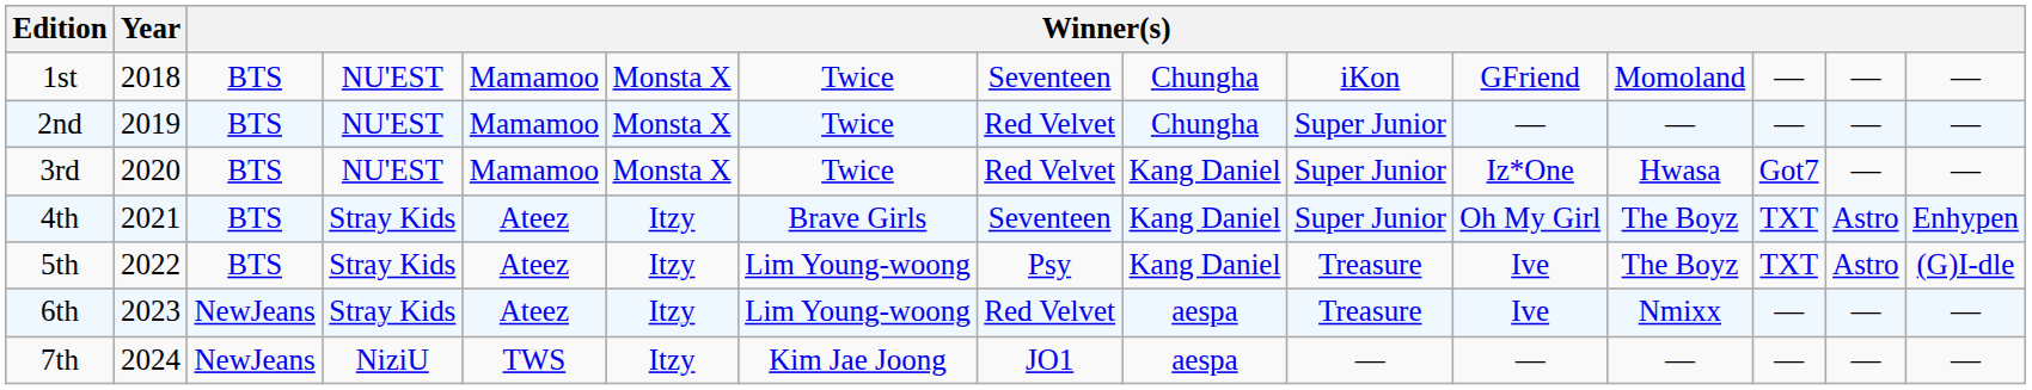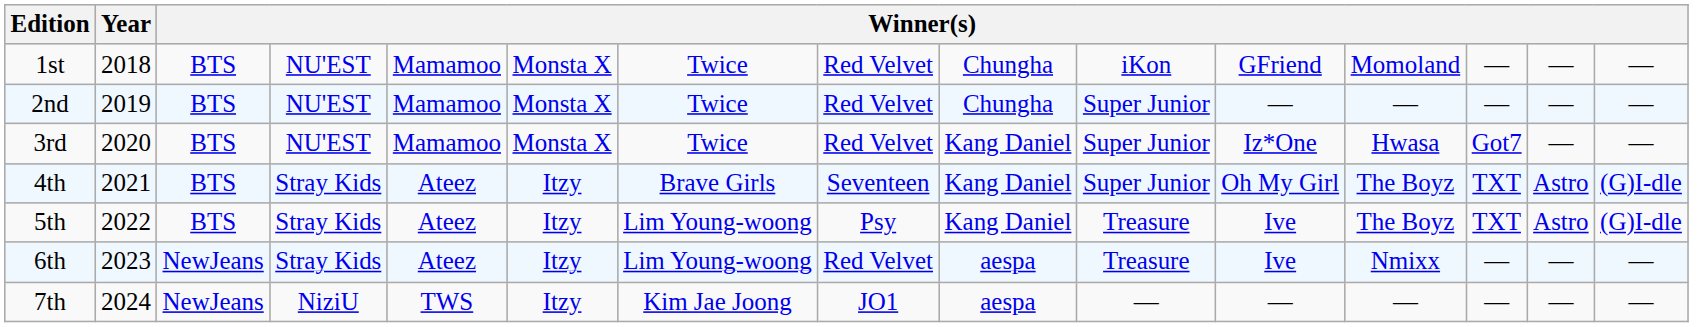1st | column 8: Seventeen -> Red Velvet
4th | column 15: Enhypen -> (G)I-dle
